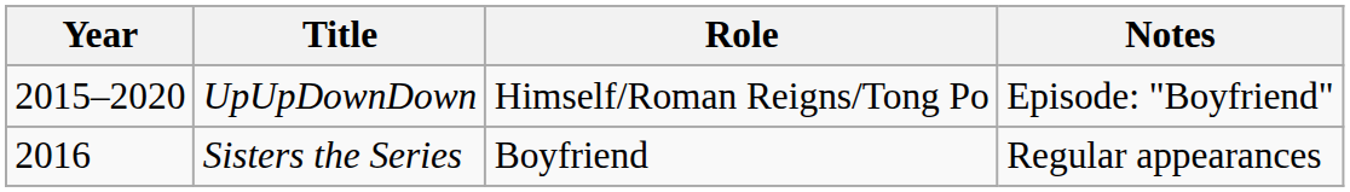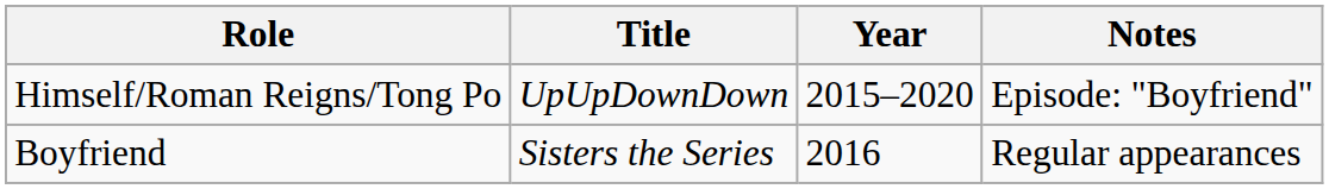columns swapped: Year <-> Role
